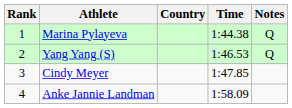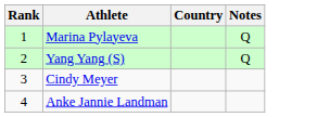- column: Time | 1:44.38 | 1:46.53 | 1:47.85 | 1:58.09
